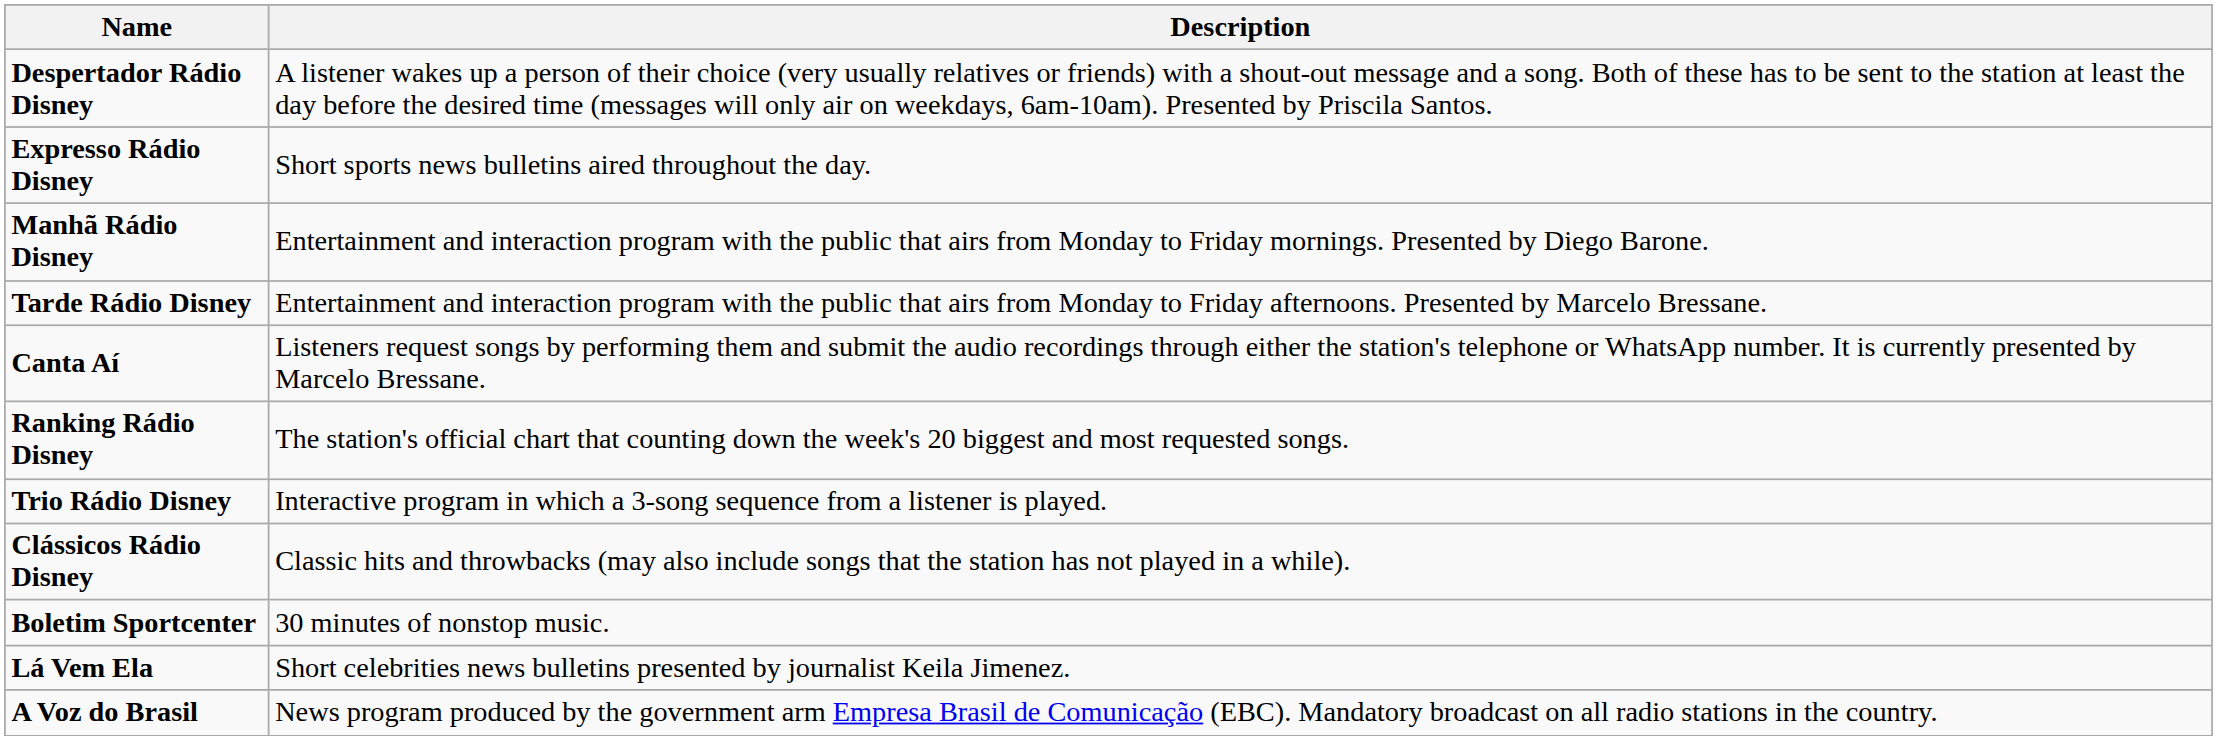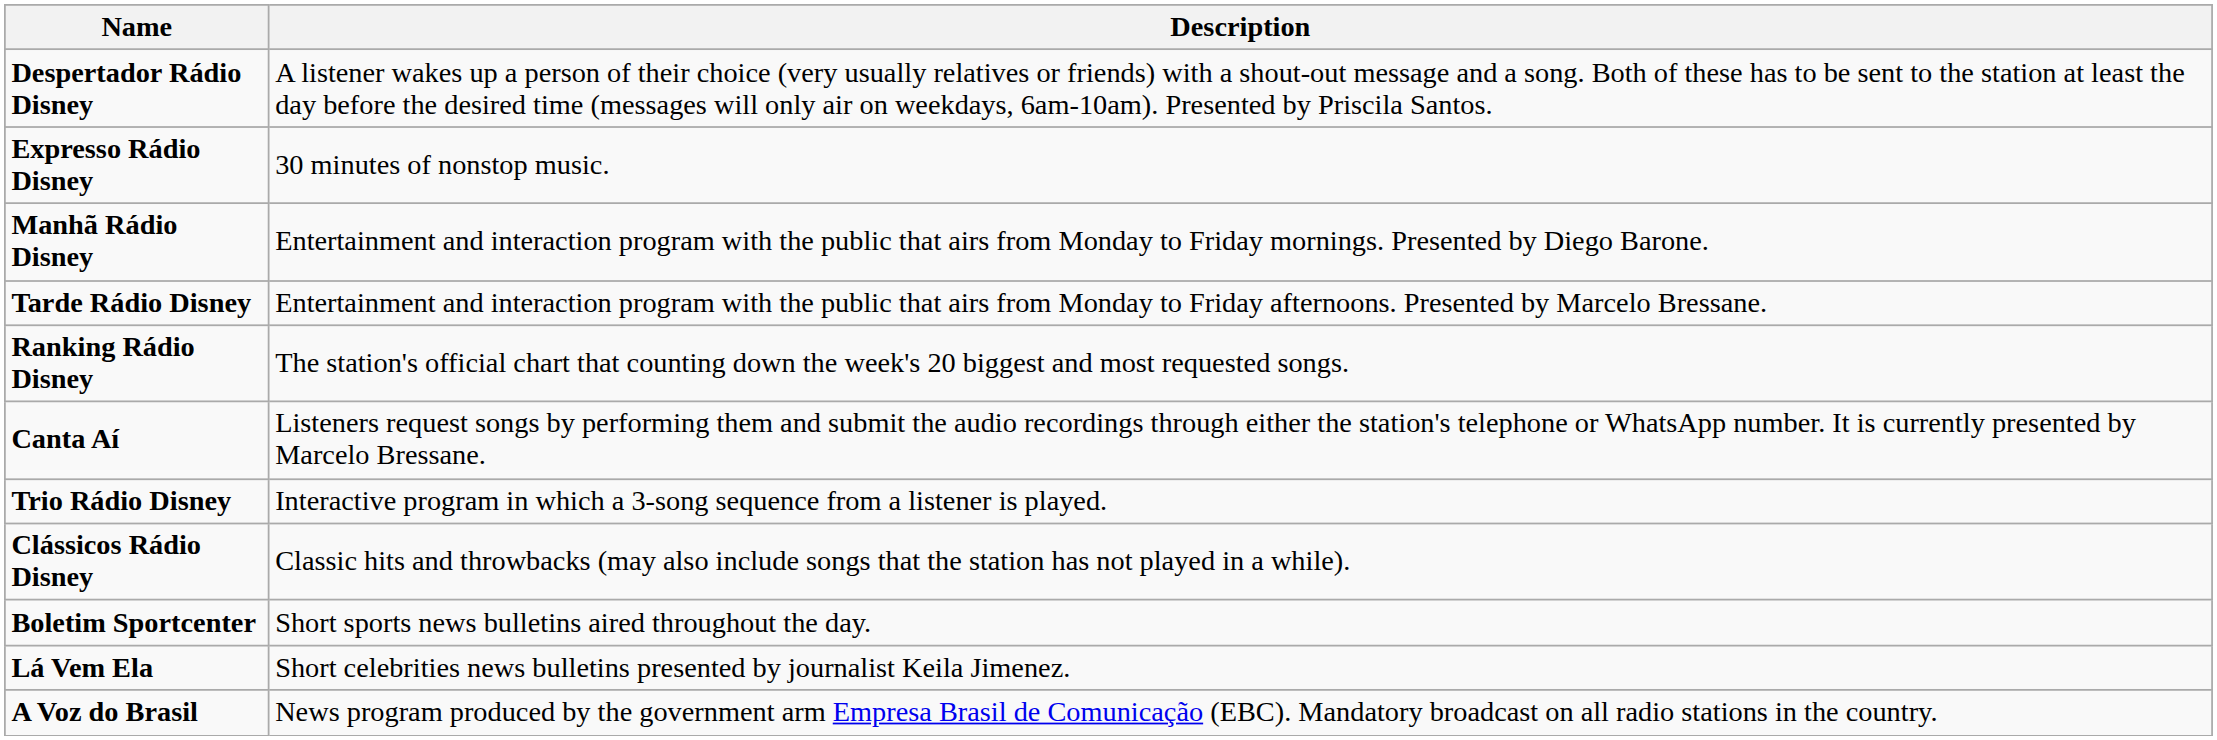Expresso Rádio Disney | Description: Short sports news bulletins aired throughout the day. -> 30 minutes of nonstop music.
rows swapped: Canta Aí <-> Ranking Rádio Disney
Boletim Sportcenter | Description: 30 minutes of nonstop music. -> Short sports news bulletins aired throughout the day.
